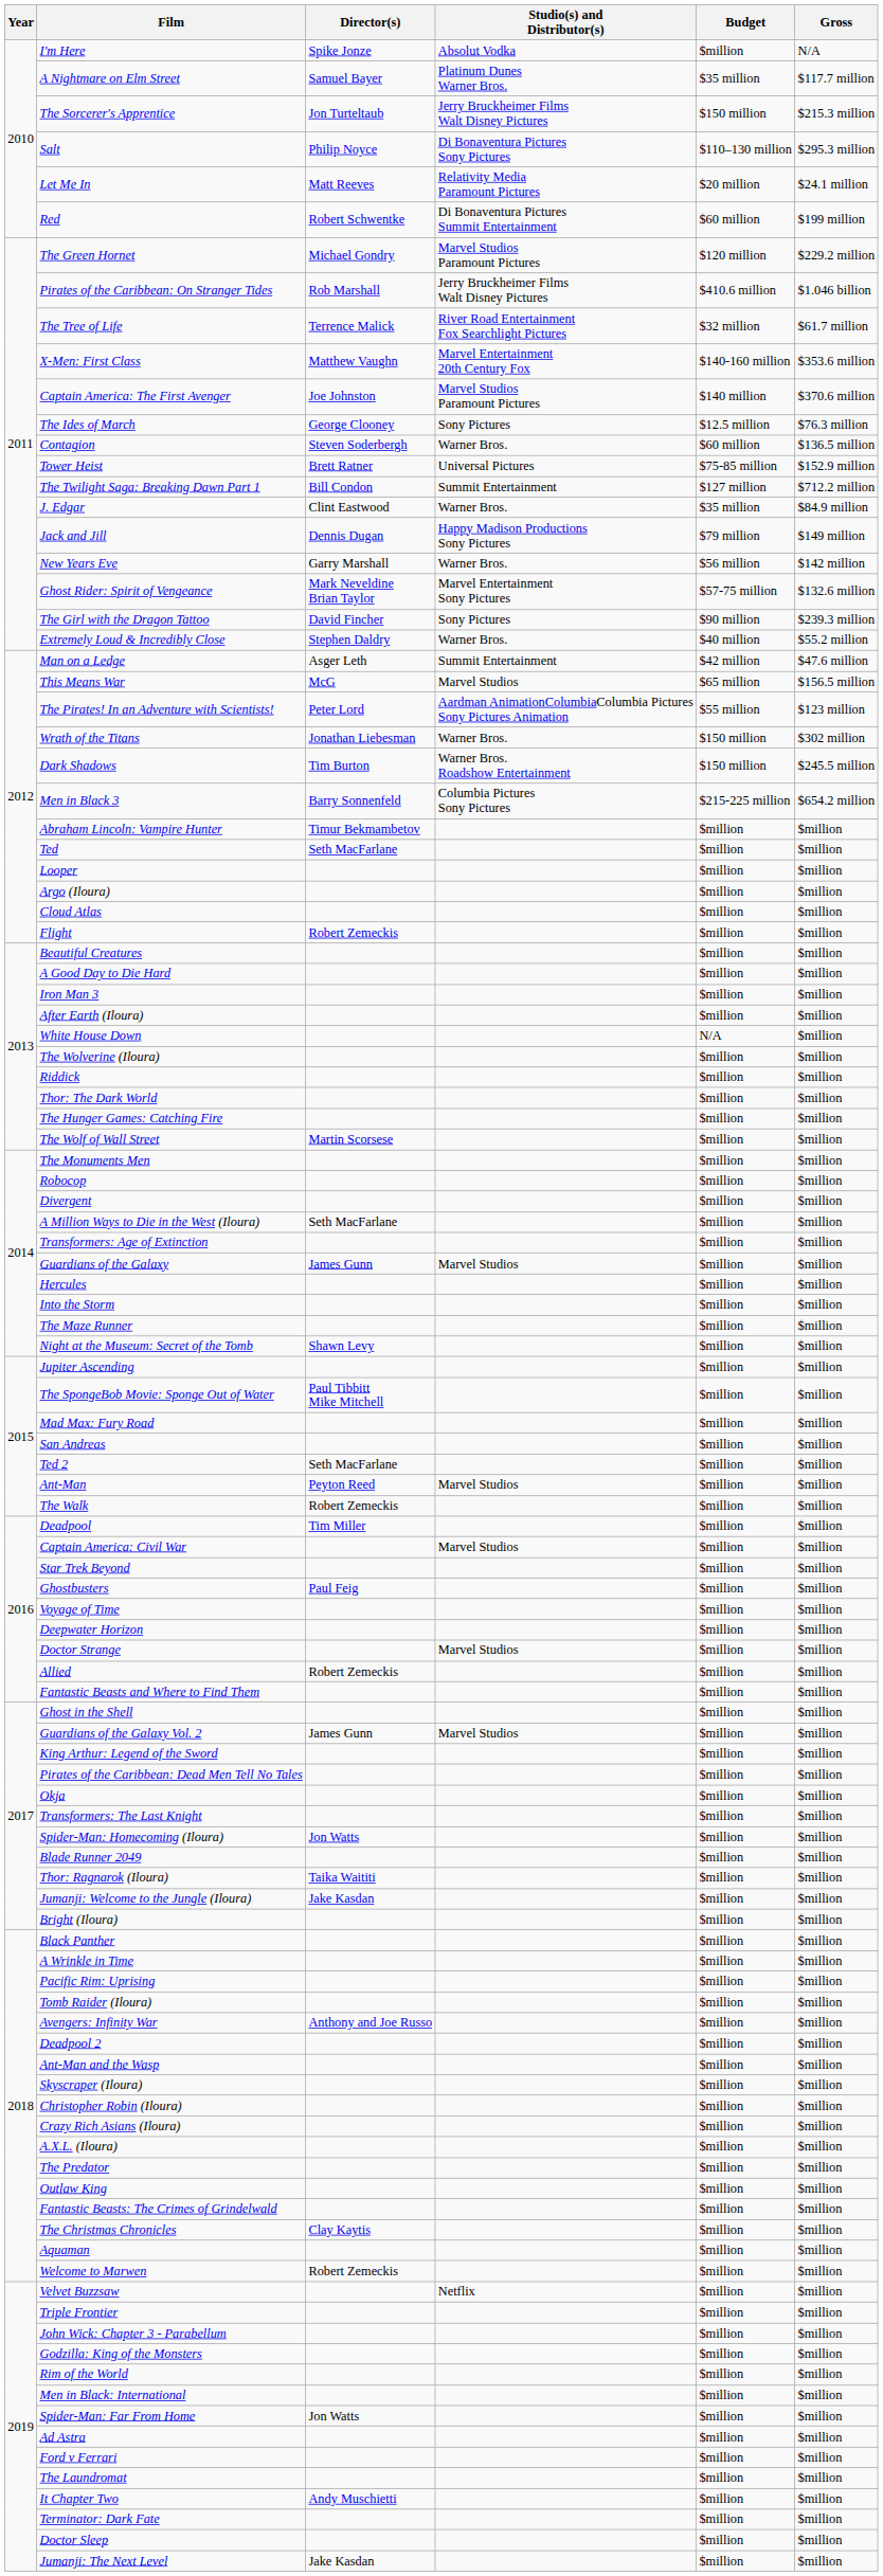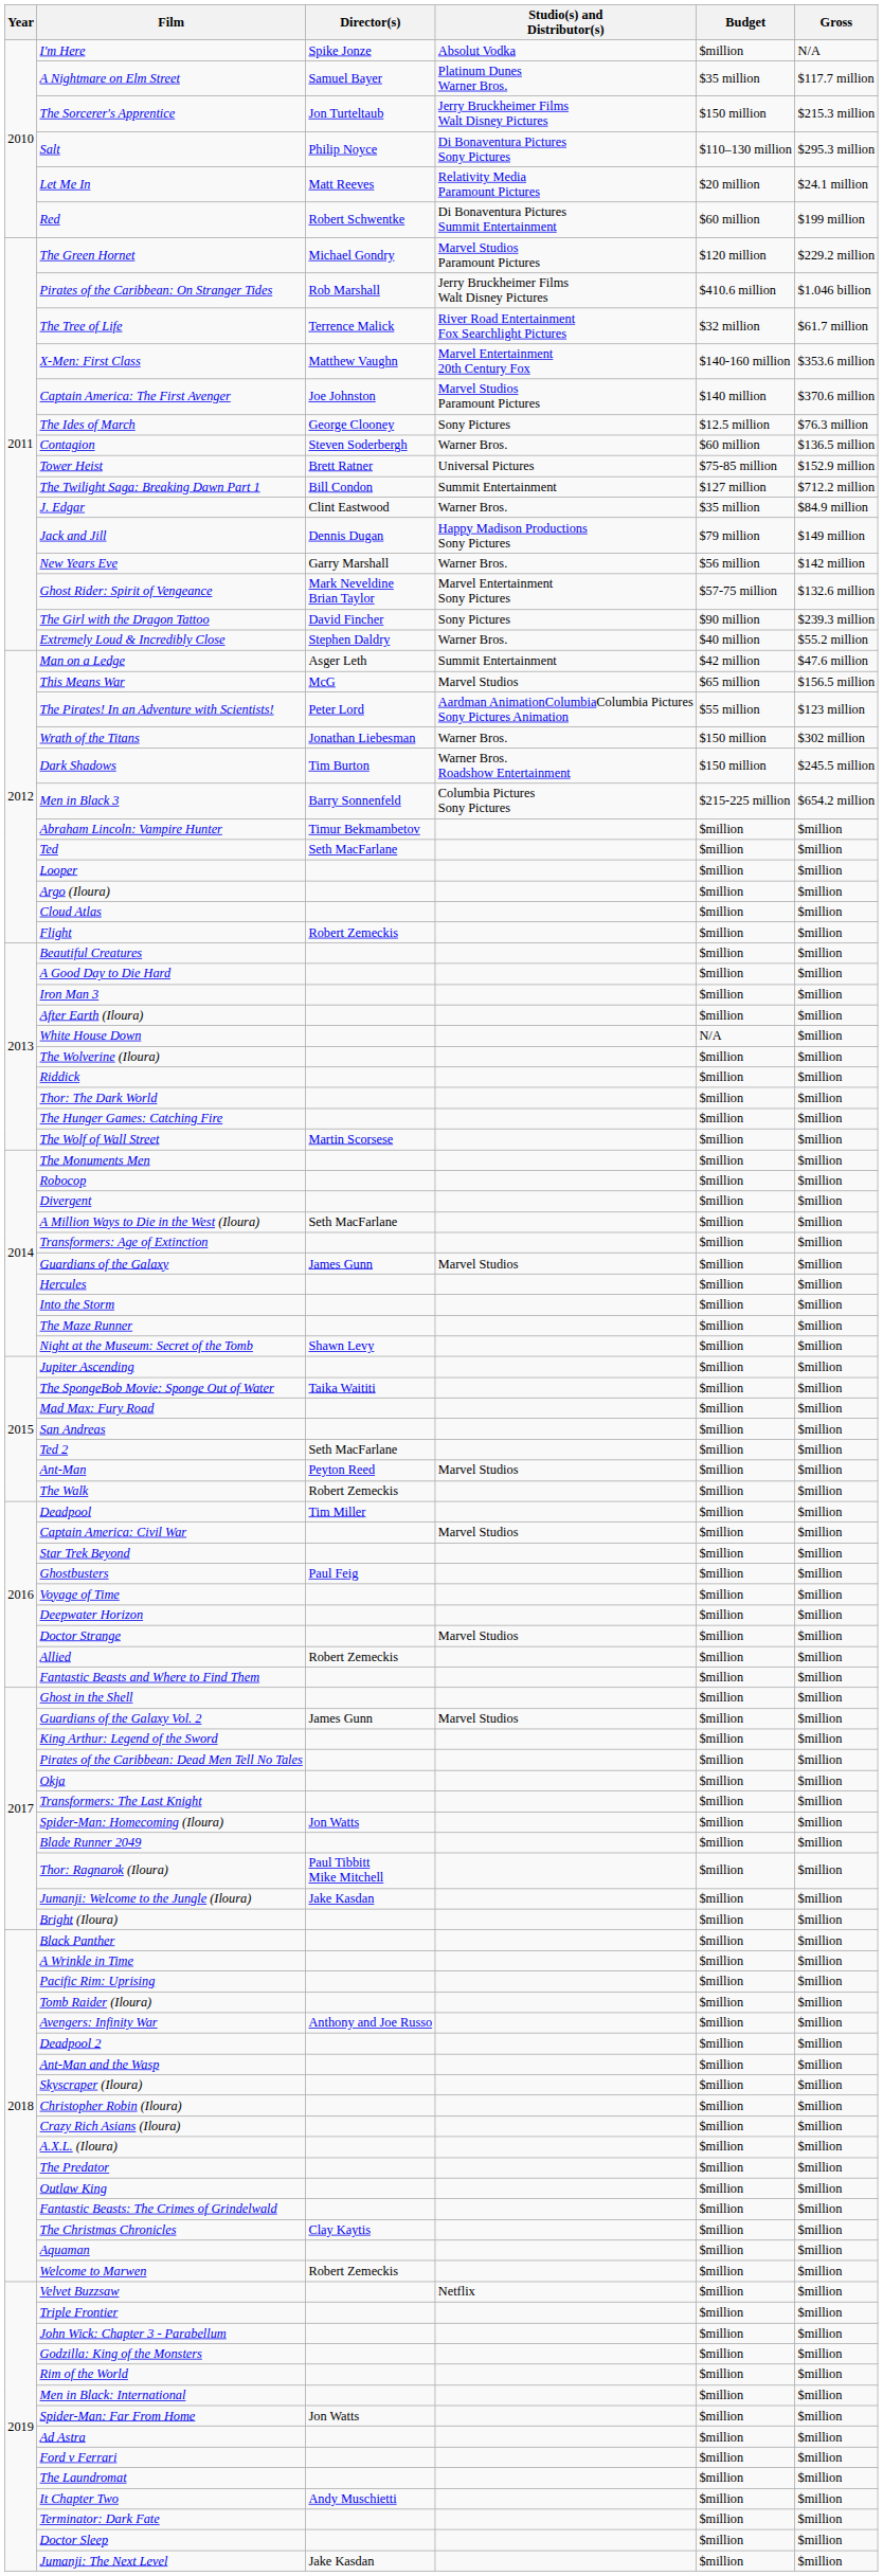The SpongeBob Movie: Sponge Out of Water | Director(s): Paul Tibbitt Mike Mitchell -> Taika Waititi
Thor: Ragnarok (Iloura) | Director(s): Taika Waititi -> Paul Tibbitt Mike Mitchell
